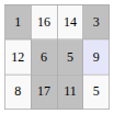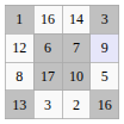12 | column 3: 5 -> 7
8 | column 3: 11 -> 10
+ row: 13 | 3 | 2 | 16
